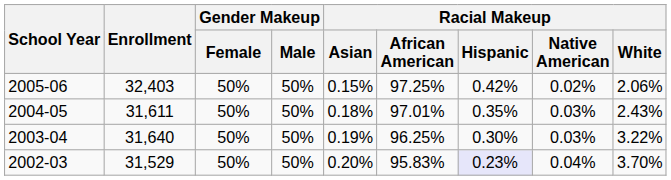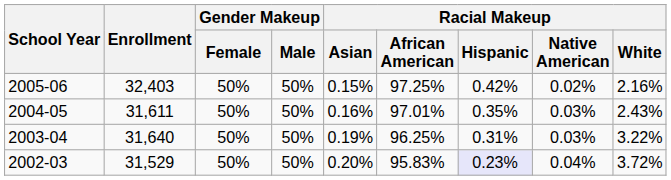2005-06 | Racial Makeup / White: 2.06% -> 2.16%
2004-05 | Racial Makeup / Asian: 0.18% -> 0.16%
2003-04 | Racial Makeup / Hispanic: 0.30% -> 0.31%
2002-03 | Racial Makeup / White: 3.70% -> 3.72%
